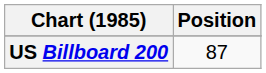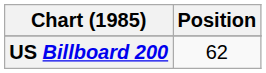US Billboard 200 | Position: 87 -> 62
